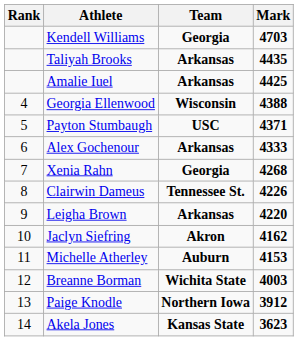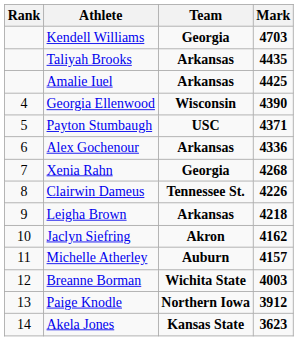Georgia Ellenwood | Mark: 4388 -> 4390
Alex Gochenour | Mark: 4333 -> 4336
Leigha Brown | Mark: 4220 -> 4218
Michelle Atherley | Mark: 4153 -> 4157
